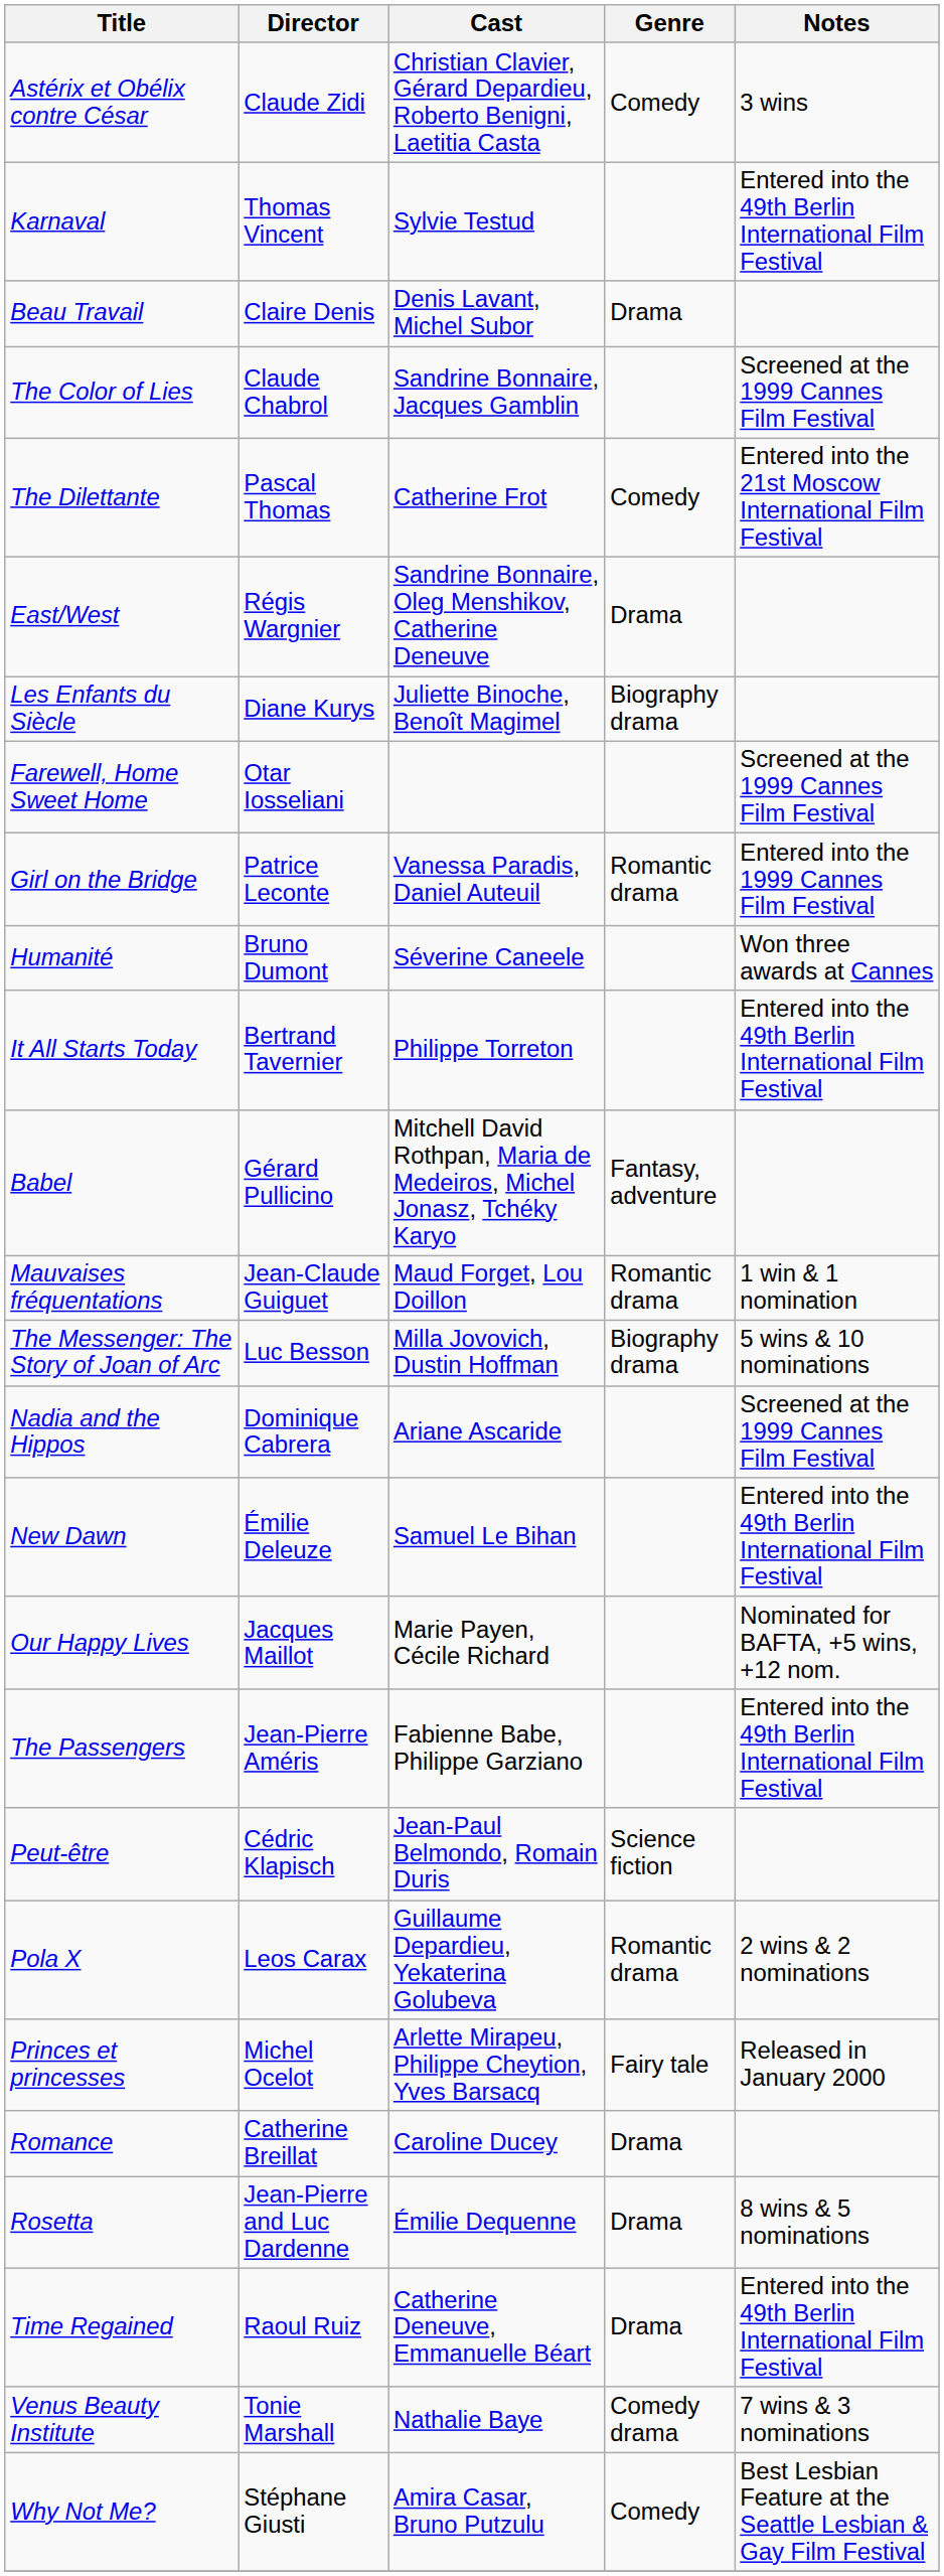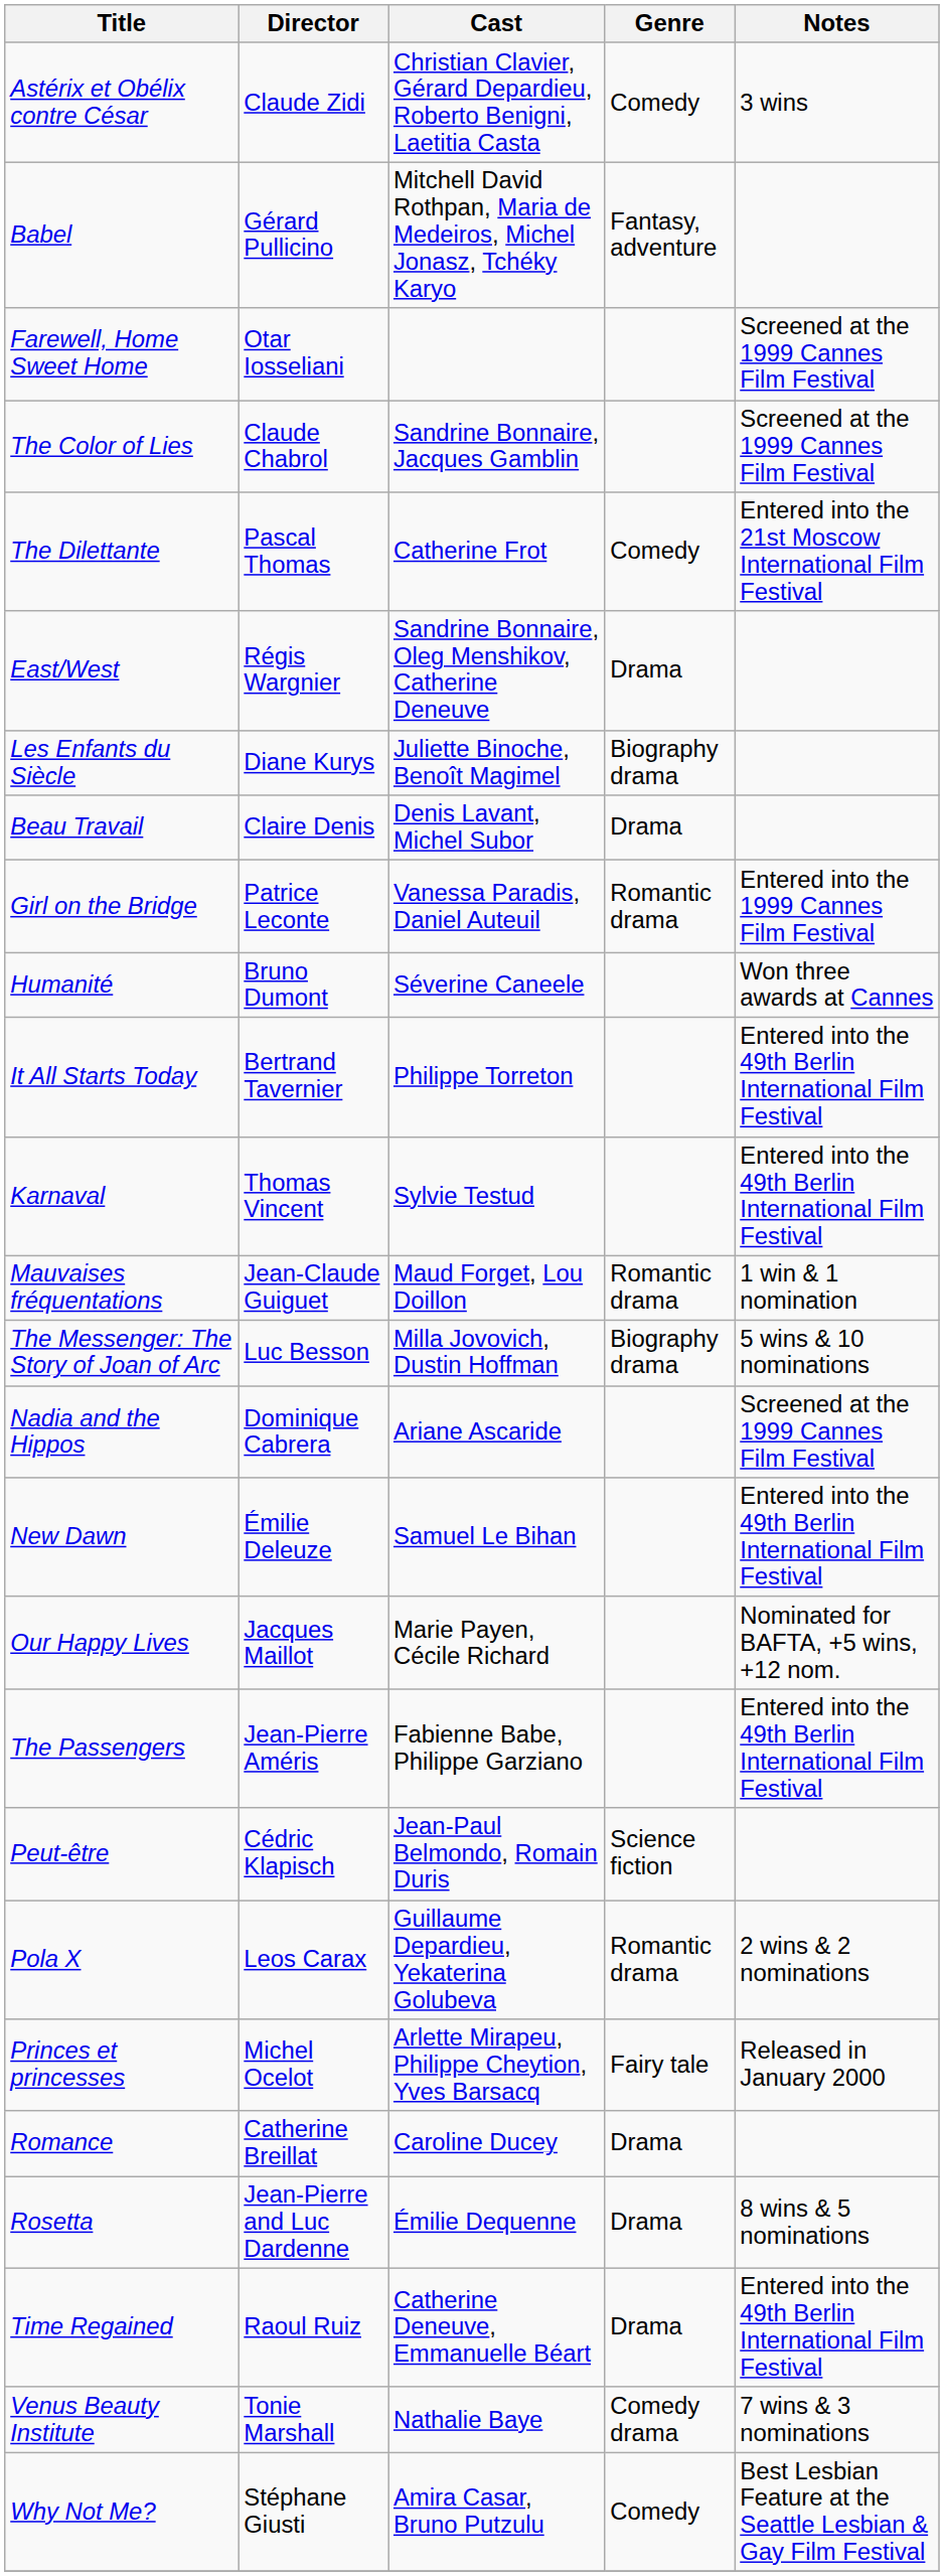rows swapped: Babel <-> Karnaval
rows swapped: Beau Travail <-> Farewell, Home Sweet Home
